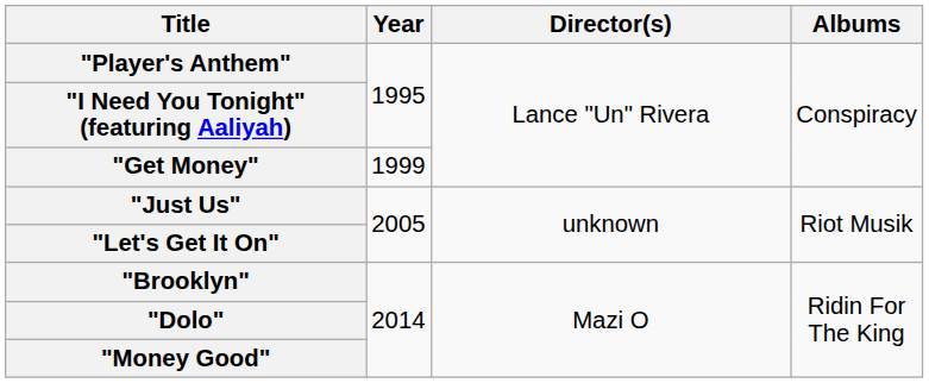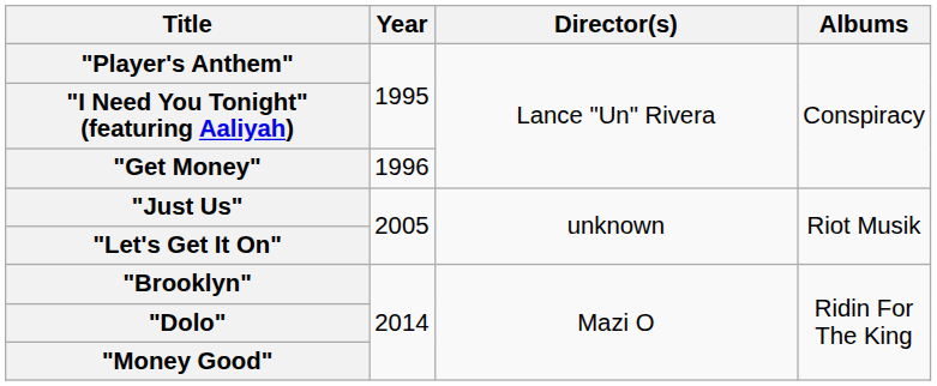"Get Money" | Year: 1999 -> 1996
